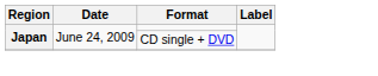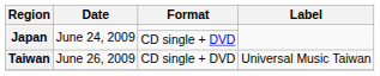+ row: Taiwan | June 26, 2009 | CD single + DVD | Universal Music Taiwan
